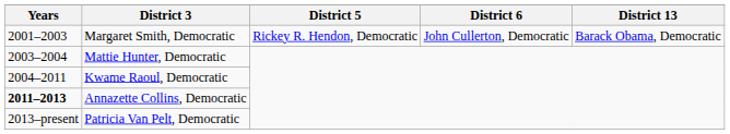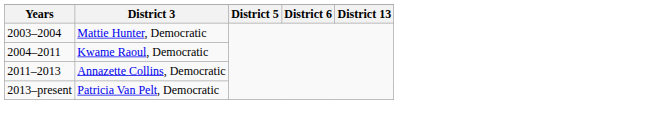- row: 2001–2003 | Margaret Smith, Democratic | Rickey R. Hendon, Democratic | John Cullerton, Democratic | Barack Obama, Democratic
Annazette Collins, Democratic | Years: bold -> normal
